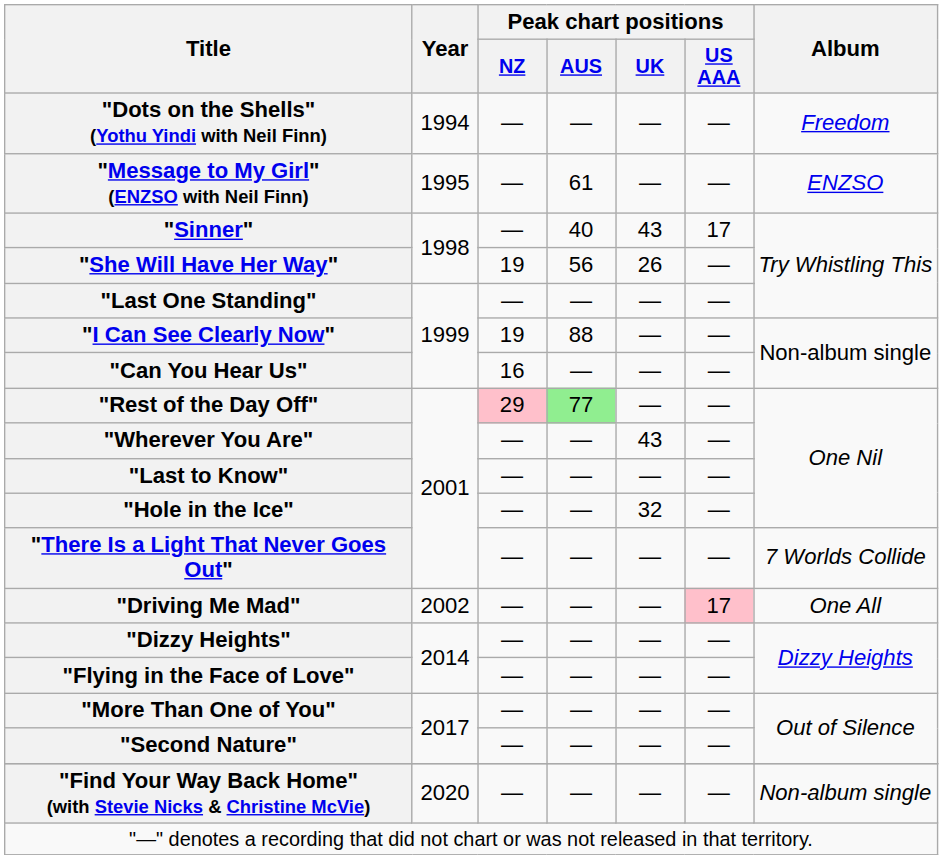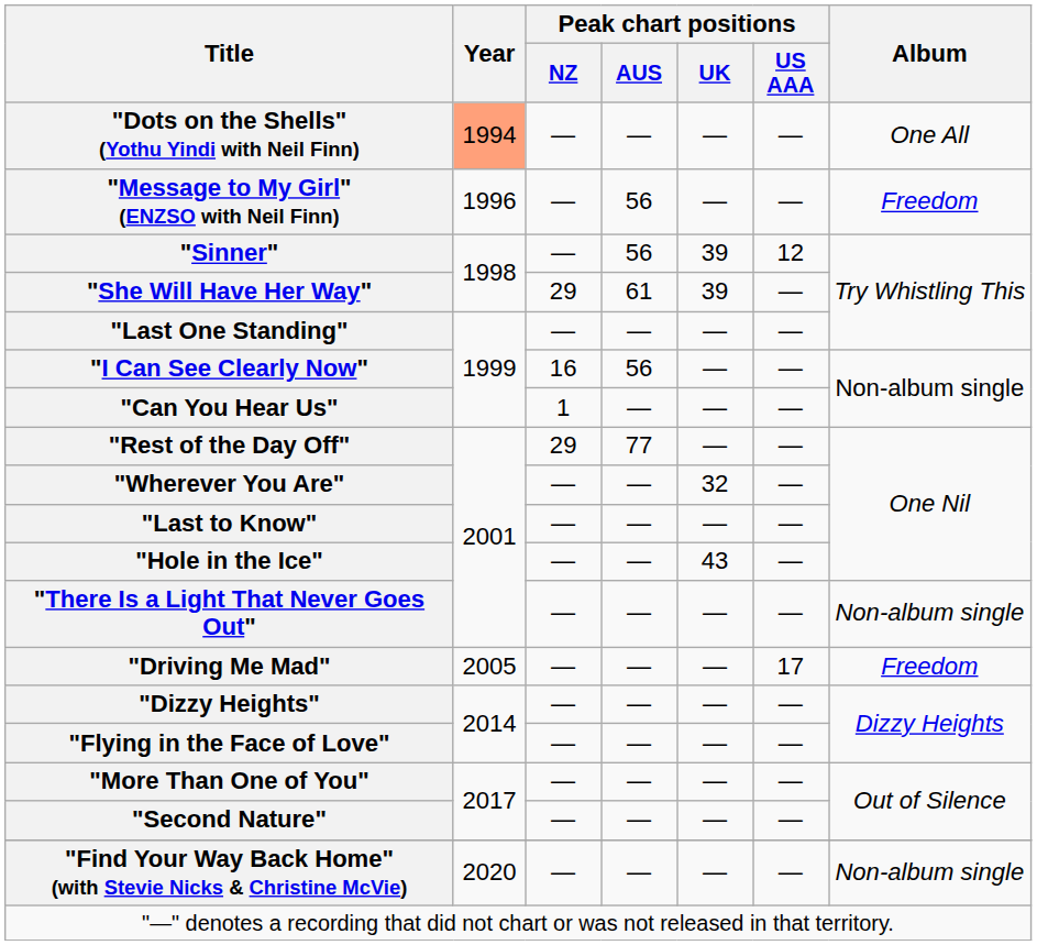"Dots on the Shells" (Yothu Yindi with Neil Finn) | Year: no background -> lightsalmon background
"Dots on the Shells" (Yothu Yindi with Neil Finn) | Album: Freedom -> One All
"Message to My Girl" (ENZSO with Neil Finn) | Year: 1995 -> 1996
"Message to My Girl" (ENZSO with Neil Finn) | Peak chart positions / AUS: 61 -> 56
"Message to My Girl" (ENZSO with Neil Finn) | Album: ENZSO -> Freedom
"Sinner" | Peak chart positions / AUS: 40 -> 56
"Sinner" | Peak chart positions / UK: 43 -> 39
"Sinner" | Peak chart positions / US AAA: 17 -> 12
"She Will Have Her Way" | Peak chart positions / NZ: 19 -> 29
"She Will Have Her Way" | Peak chart positions / AUS: 56 -> 61
"She Will Have Her Way" | Peak chart positions / UK: 26 -> 39
"I Can See Clearly Now" | Peak chart positions / NZ: 19 -> 16
"I Can See Clearly Now" | Peak chart positions / AUS: 88 -> 56
"Can You Hear Us" | Peak chart positions / NZ: 16 -> 1
"Rest of the Day Off" | Peak chart positions / NZ: pink background -> no background
"Rest of the Day Off" | Peak chart positions / AUS: lightgreen background -> no background
"Wherever You Are" | Peak chart positions / UK: 43 -> 32
"Hole in the Ice" | Peak chart positions / UK: 32 -> 43
"There Is a Light That Never Goes Out" | Album: 7 Worlds Collide -> Non-album single
"Driving Me Mad" | Year: 2002 -> 2005
"Driving Me Mad" | Peak chart positions / US AAA: pink background -> no background
"Driving Me Mad" | Album: One All -> Freedom
